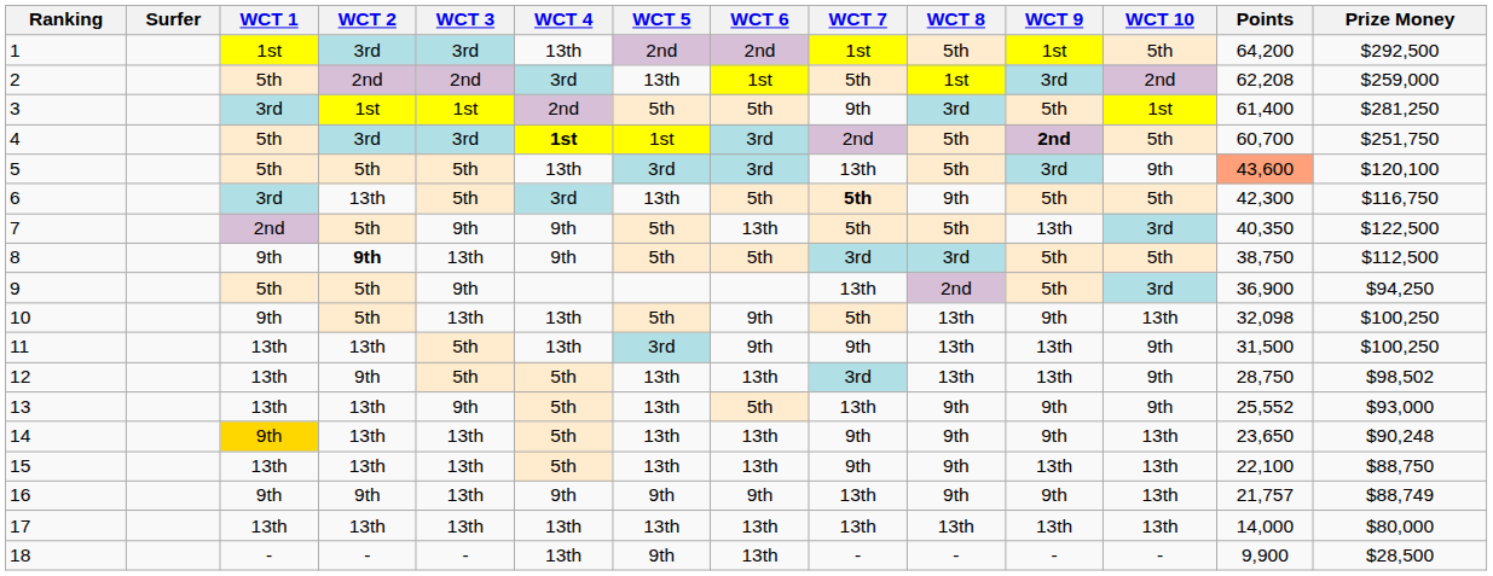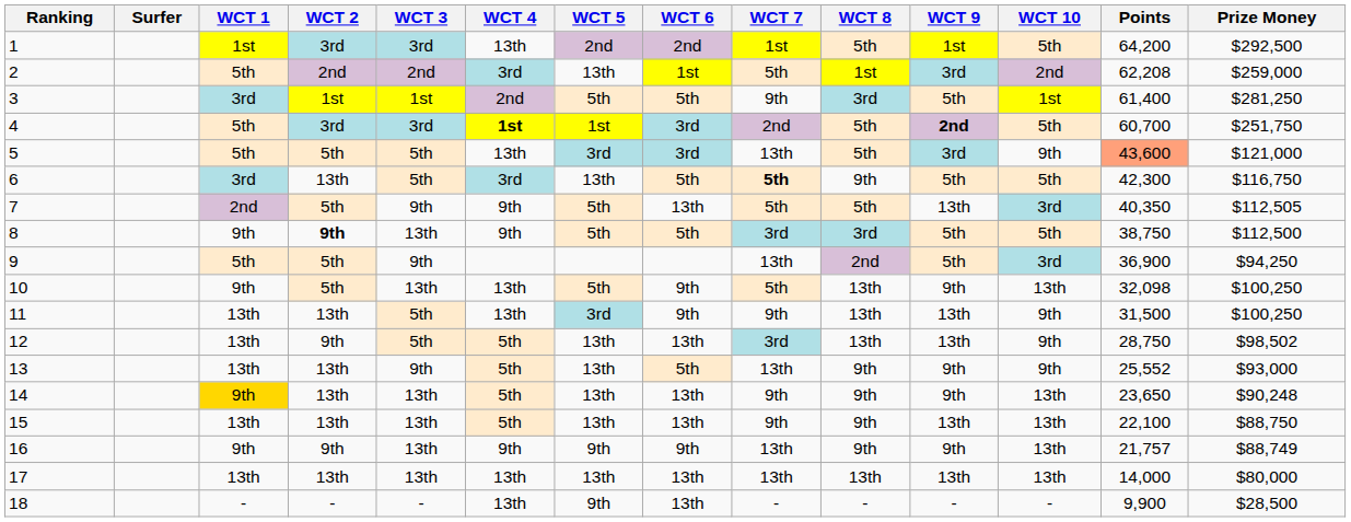5 | Prize Money: $120,100 -> $121,000
7 | Prize Money: $122,500 -> $112,505
